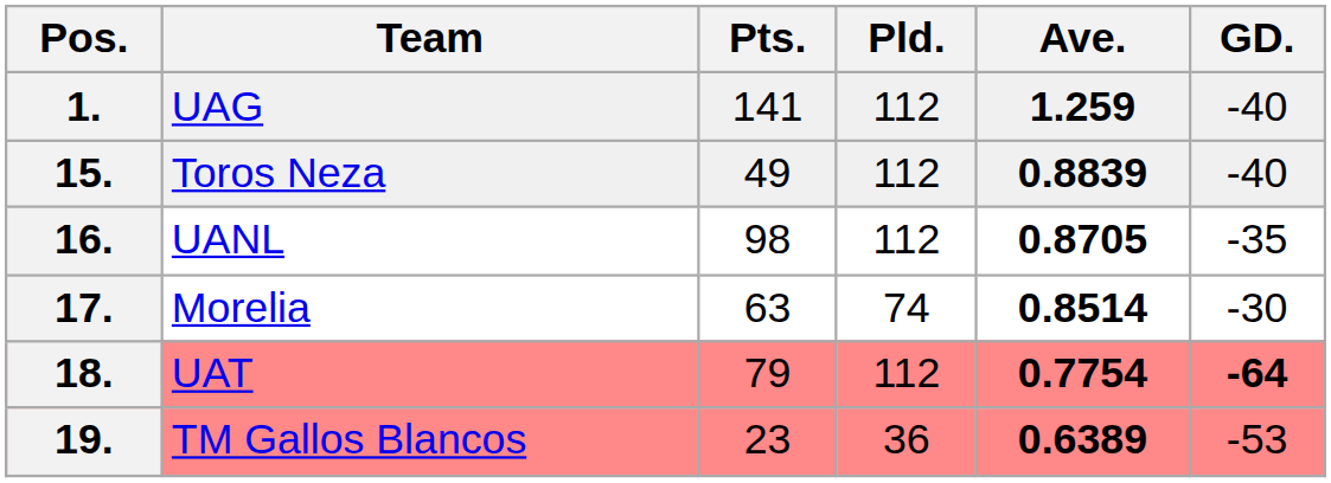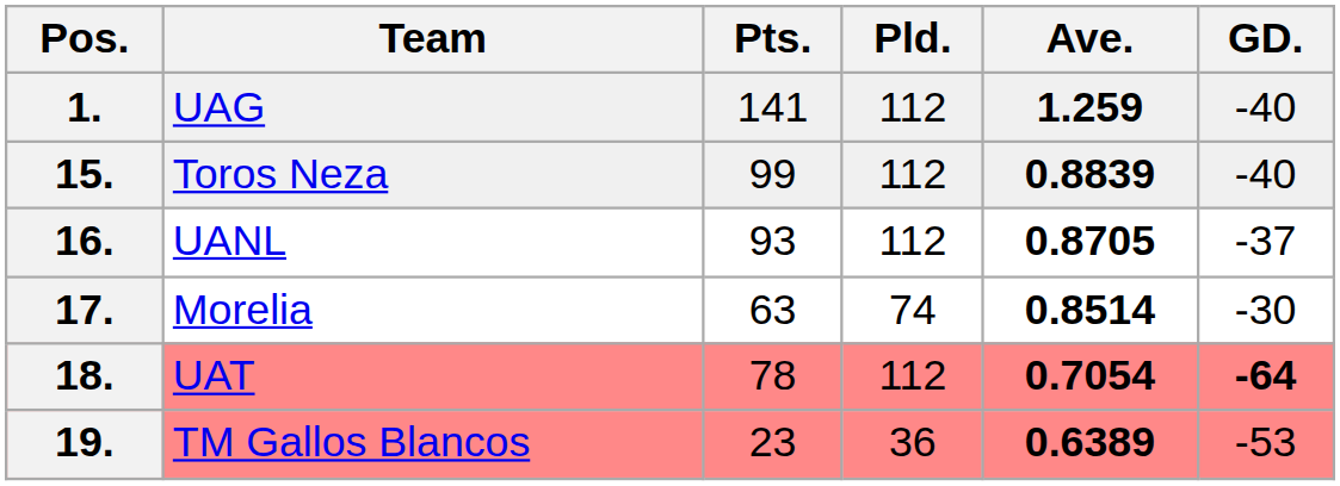15. | Pts.: 49 -> 99
16. | Pts.: 98 -> 93
16. | GD.: -35 -> -37
18. | Pts.: 79 -> 78
18. | Ave.: 0.7754 -> 0.7054
